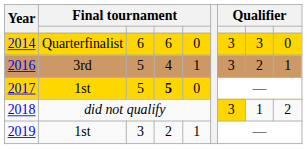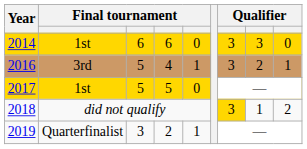2014 | column 2: Quarterfinalist -> 1st
2017 | column 4: bold -> normal
2019 | column 2: 1st -> Quarterfinalist
